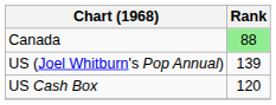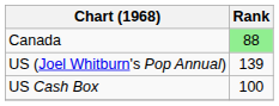US Cash Box | Rank: 120 -> 100
